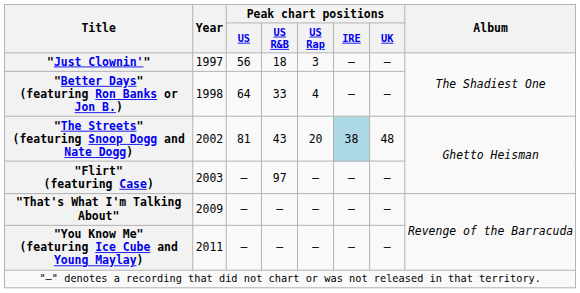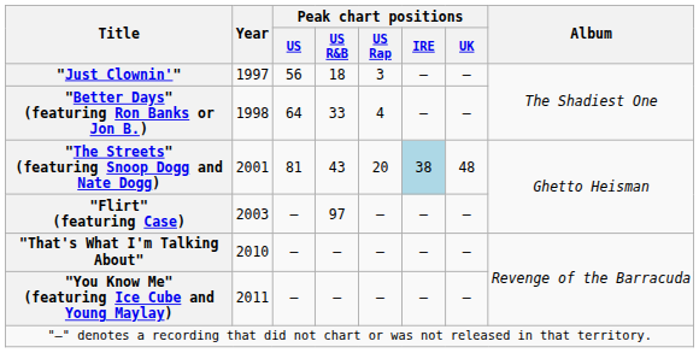"The Streets" (featuring Snoop Dogg and Nate Dogg) | Year: 2002 -> 2001
"That's What I'm Talking About" | Year: 2009 -> 2010
